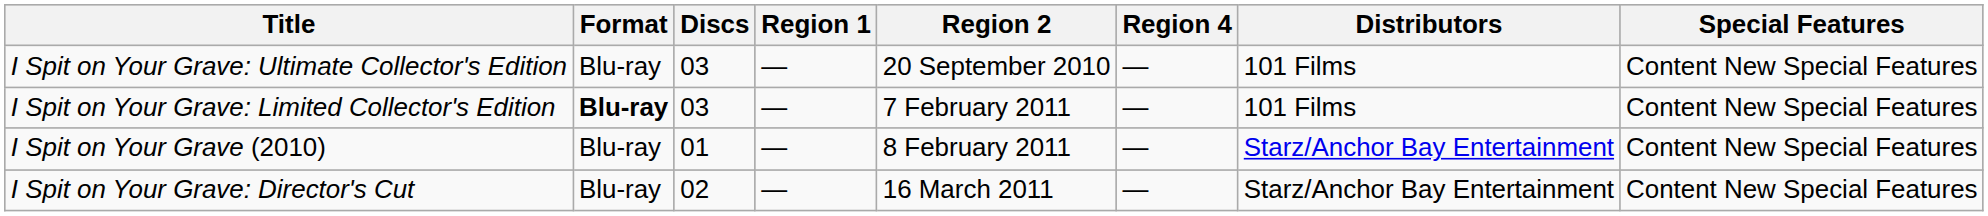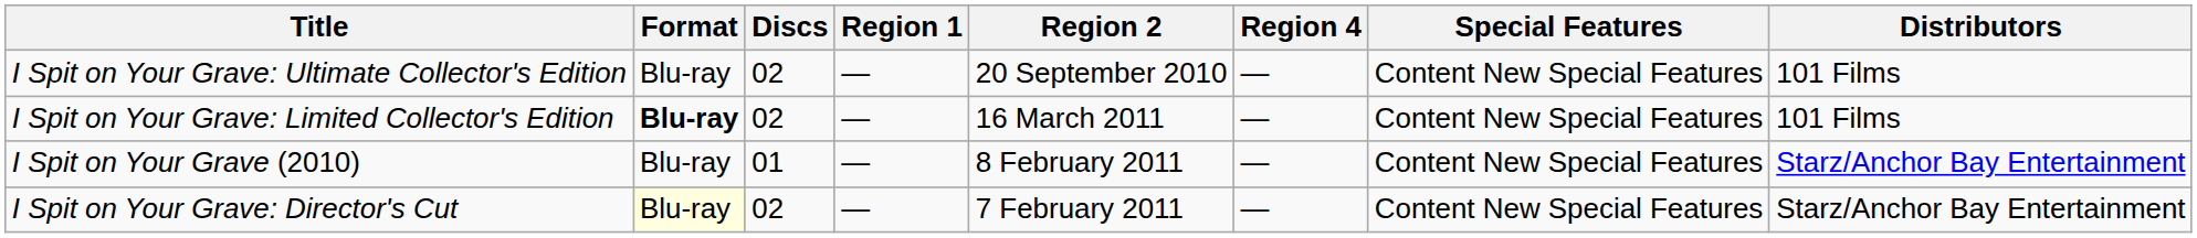columns swapped: Special Features <-> Distributors
I Spit on Your Grave: Ultimate Collector's Edition | Discs: 03 -> 02
I Spit on Your Grave: Limited Collector's Edition | Discs: 03 -> 02
I Spit on Your Grave: Limited Collector's Edition | Region 2: 7 February 2011 -> 16 March 2011
I Spit on Your Grave: Director's Cut | Format: no background -> lightyellow background
I Spit on Your Grave: Director's Cut | Region 2: 16 March 2011 -> 7 February 2011
